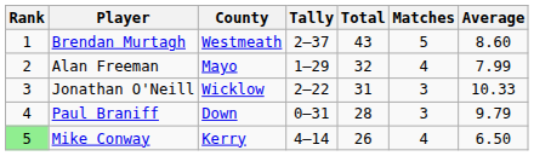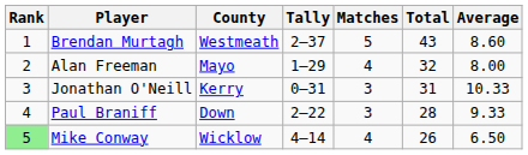columns swapped: Total <-> Matches
Alan Freeman | Average: 7.99 -> 8.00
Jonathan O'Neill | County: Wicklow -> Kerry
Jonathan O'Neill | Tally: 2–22 -> 0–31
Paul Braniff | Tally: 0–31 -> 2–22
Paul Braniff | Average: 9.79 -> 9.33
Mike Conway | County: Kerry -> Wicklow
